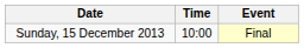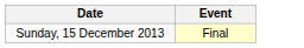- column: Time | 10:00
